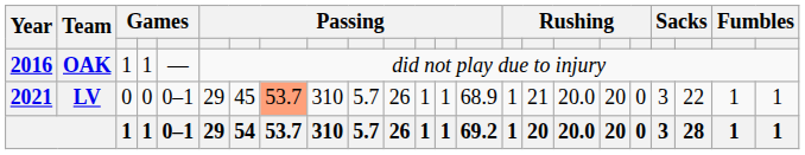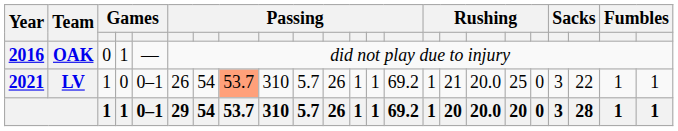OAK | column 3: 1 -> 0
LV | column 3: 0 -> 1
LV | column 6: 29 -> 26
LV | column 7: 45 -> 54
LV | column 14: 68.9 -> 69.2
LV | column 18: 20 -> 25
